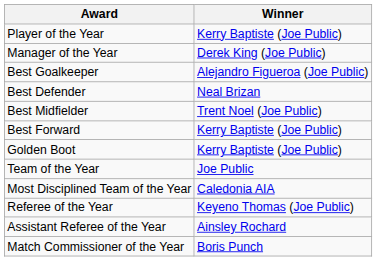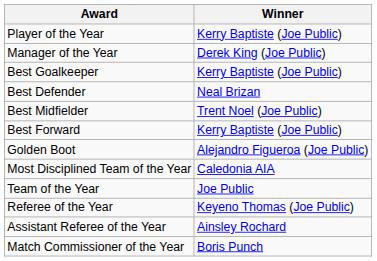Best Goalkeeper | Winner: Alejandro Figueroa (Joe Public) -> Kerry Baptiste (Joe Public)
Golden Boot | Winner: Kerry Baptiste (Joe Public) -> Alejandro Figueroa (Joe Public)
rows swapped: Team of the Year <-> Most Disciplined Team of the Year
